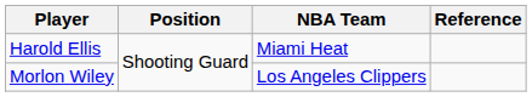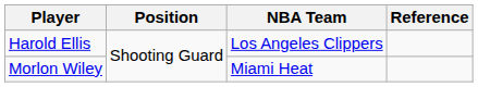Harold Ellis | NBA Team: Miami Heat -> Los Angeles Clippers
Morlon Wiley | NBA Team: Los Angeles Clippers -> Miami Heat
